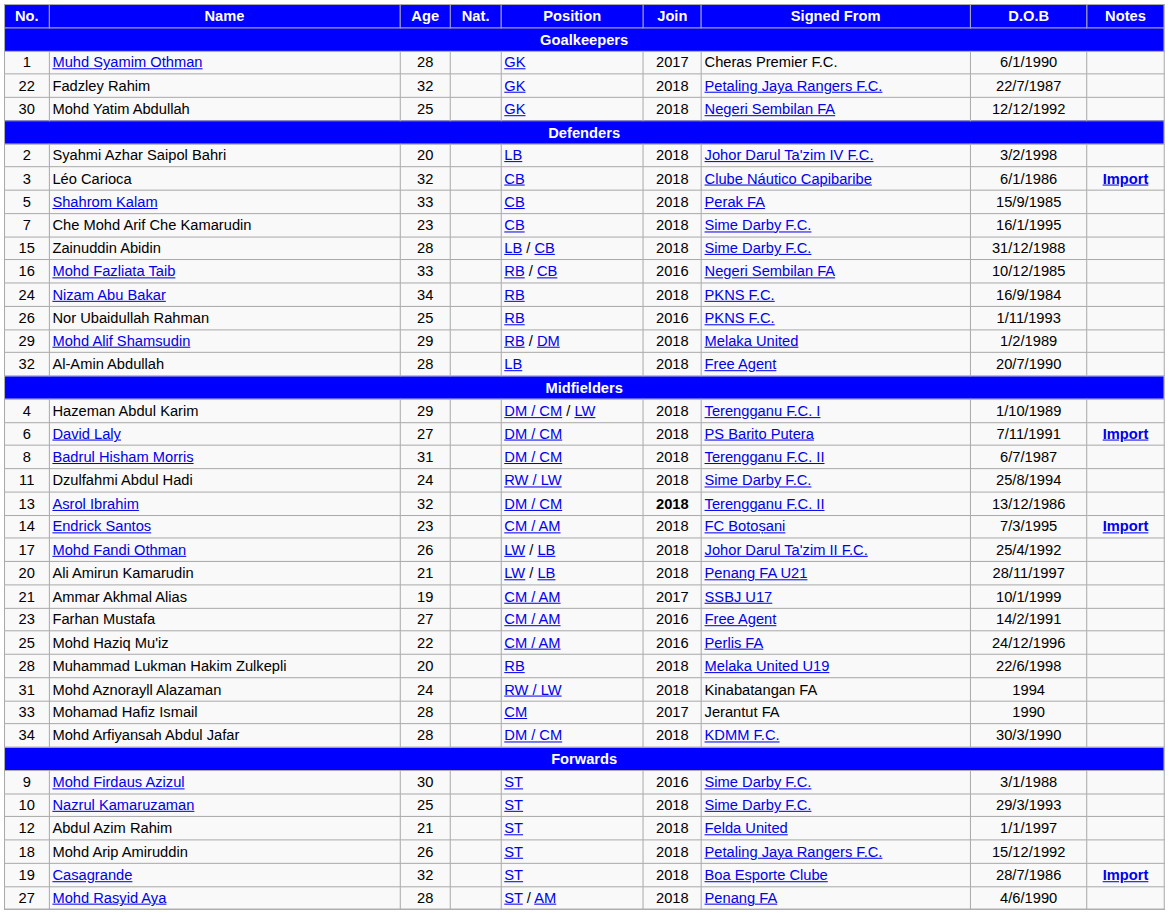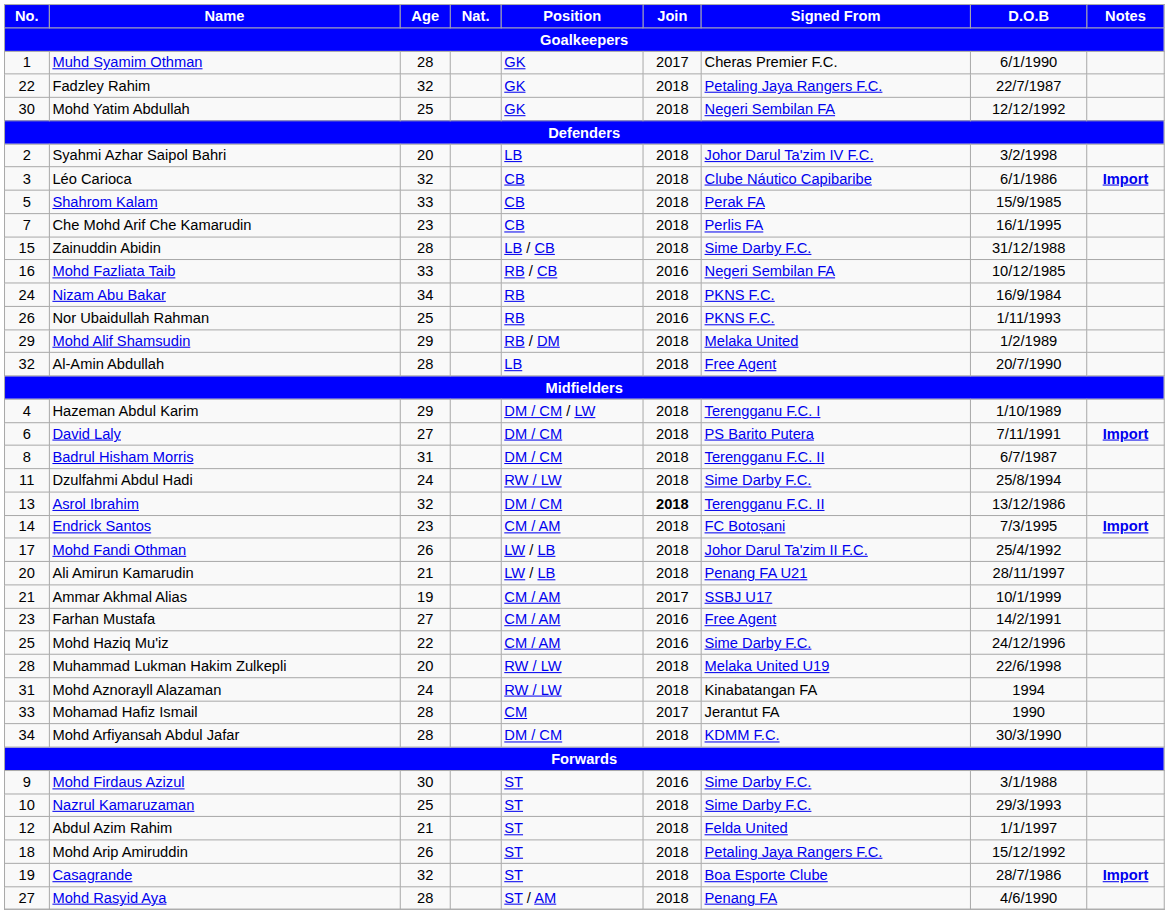Che Mohd Arif Che Kamarudin | Signed From: Sime Darby F.C. -> Perlis FA
Mohd Haziq Mu'iz | Signed From: Perlis FA -> Sime Darby F.C.
Muhammad Lukman Hakim Zulkepli | Position: RB -> RW / LW
